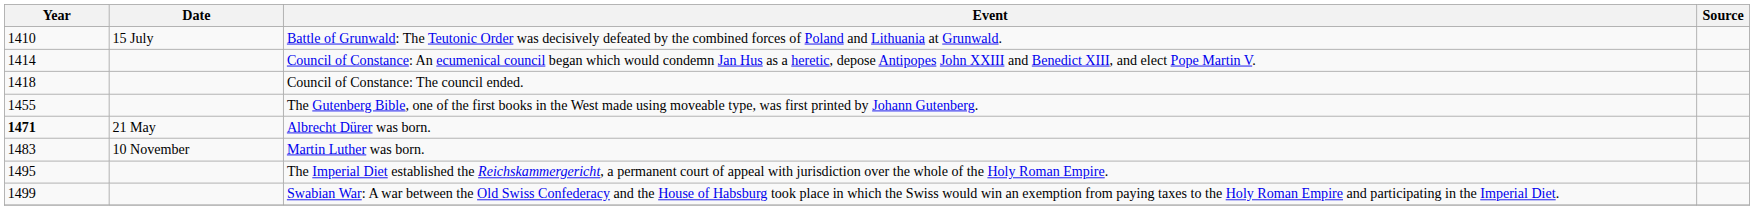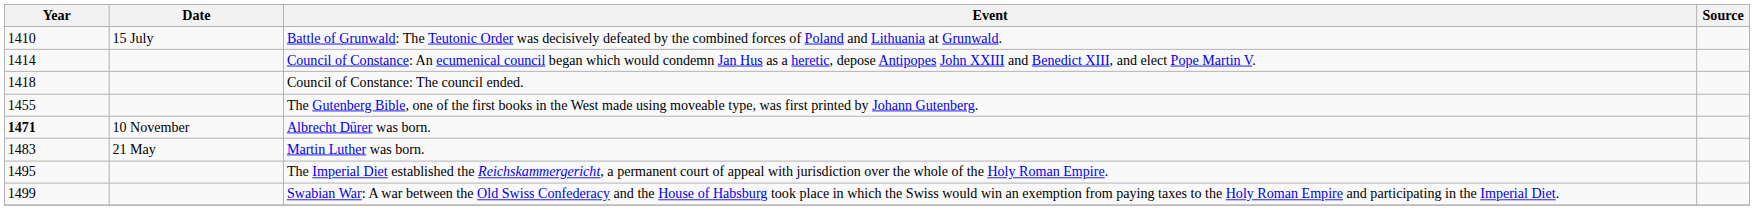Albrecht Dürer was born. | Date: 21 May -> 10 November
Martin Luther was born. | Date: 10 November -> 21 May
